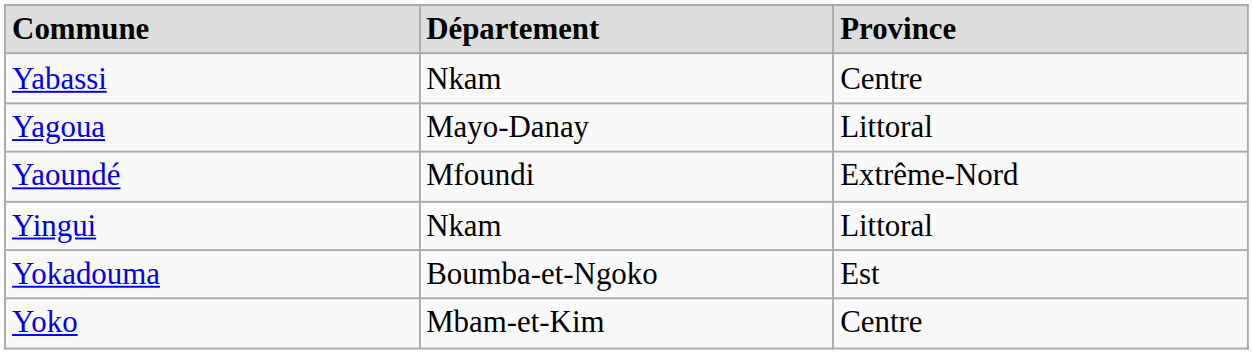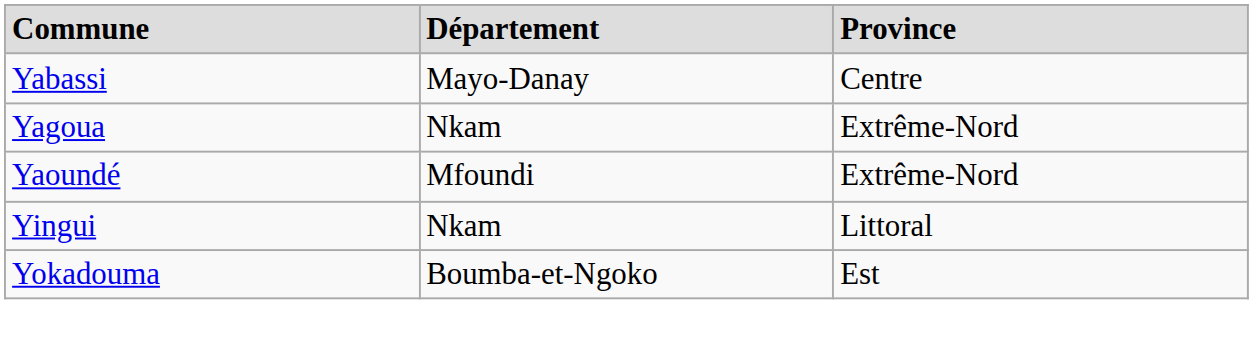Yabassi | Département: Nkam -> Mayo-Danay
Yagoua | Département: Mayo-Danay -> Nkam
Yagoua | Province: Littoral -> Extrême-Nord
- row: Yoko | Mbam-et-Kim | Centre
